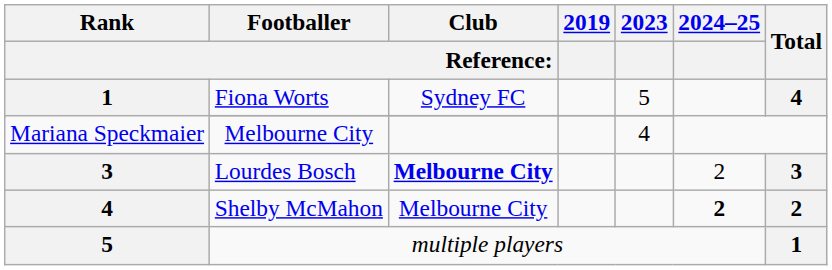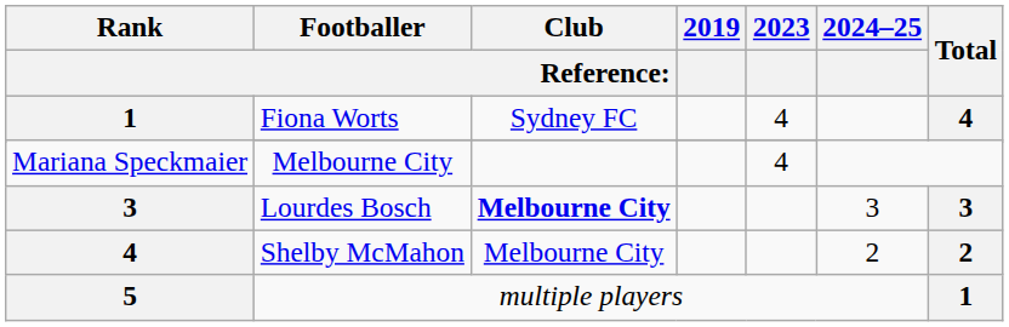Fiona Worts | 2023: 5 -> 4
Lourdes Bosch | 2024–25: 2 -> 3
Shelby McMahon | 2024–25: bold -> normal
